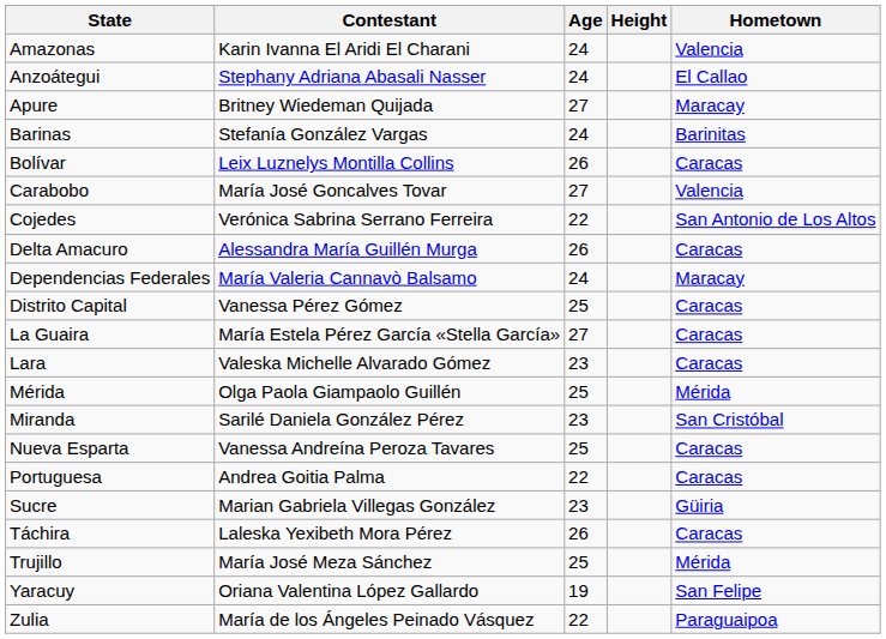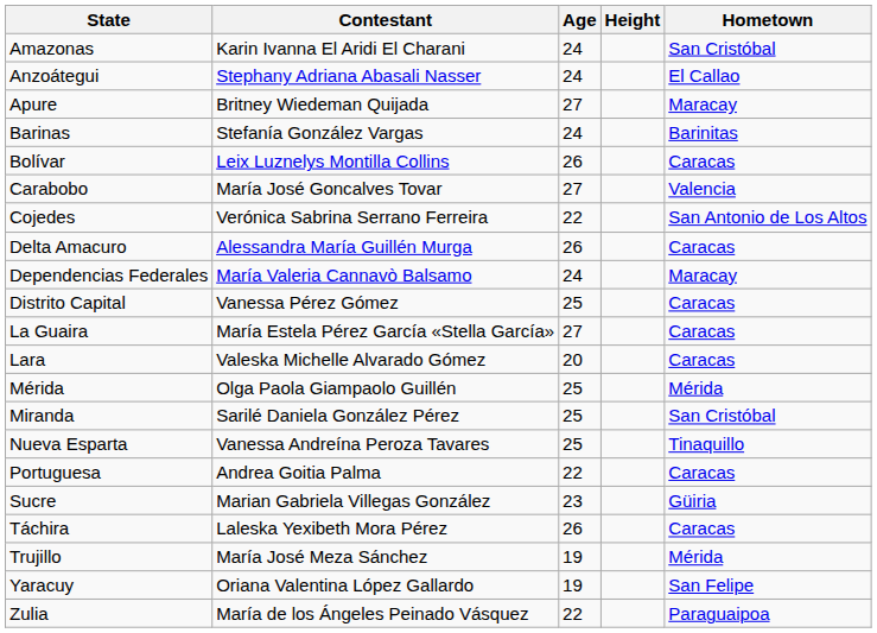Amazonas | Hometown: Valencia -> San Cristóbal
Lara | Age: 23 -> 20
Miranda | Age: 23 -> 25
Nueva Esparta | Hometown: Caracas -> Tinaquillo
Trujillo | Age: 25 -> 19
